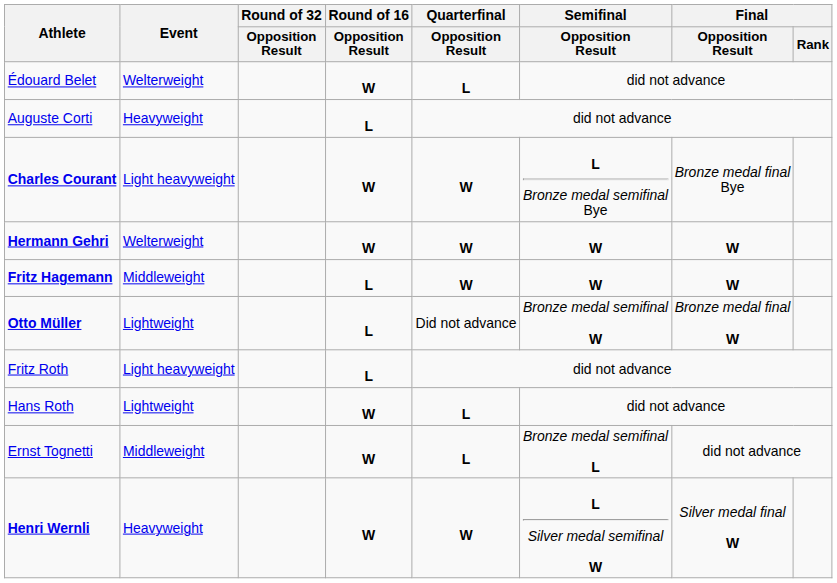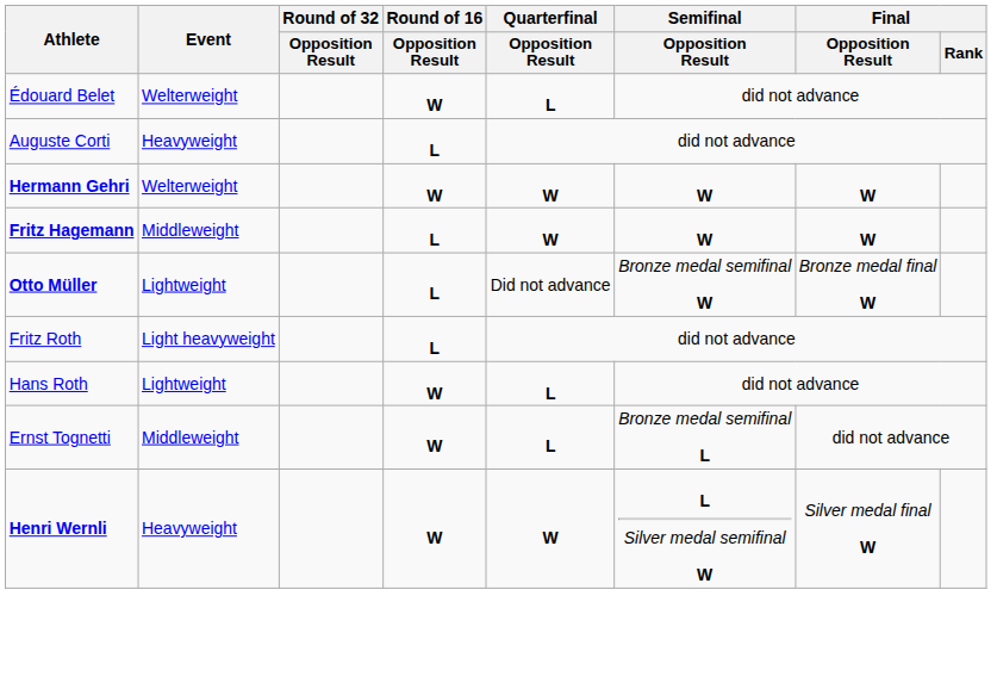- row: Charles Courant | Light heavyweight | W | W | L Bronze medal semifinal Bye | Bronze medal final Bye
